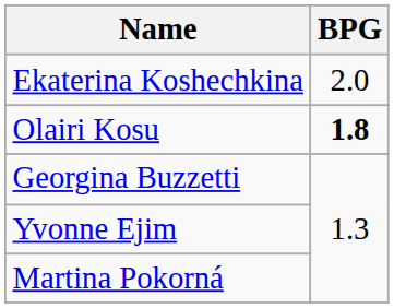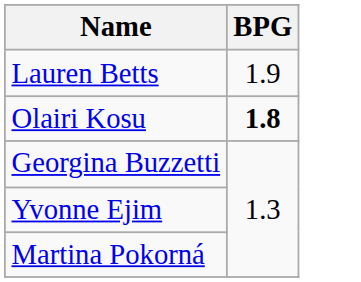- row: Ekaterina Koshechkina | 2.0
+ row: Lauren Betts | 1.9
